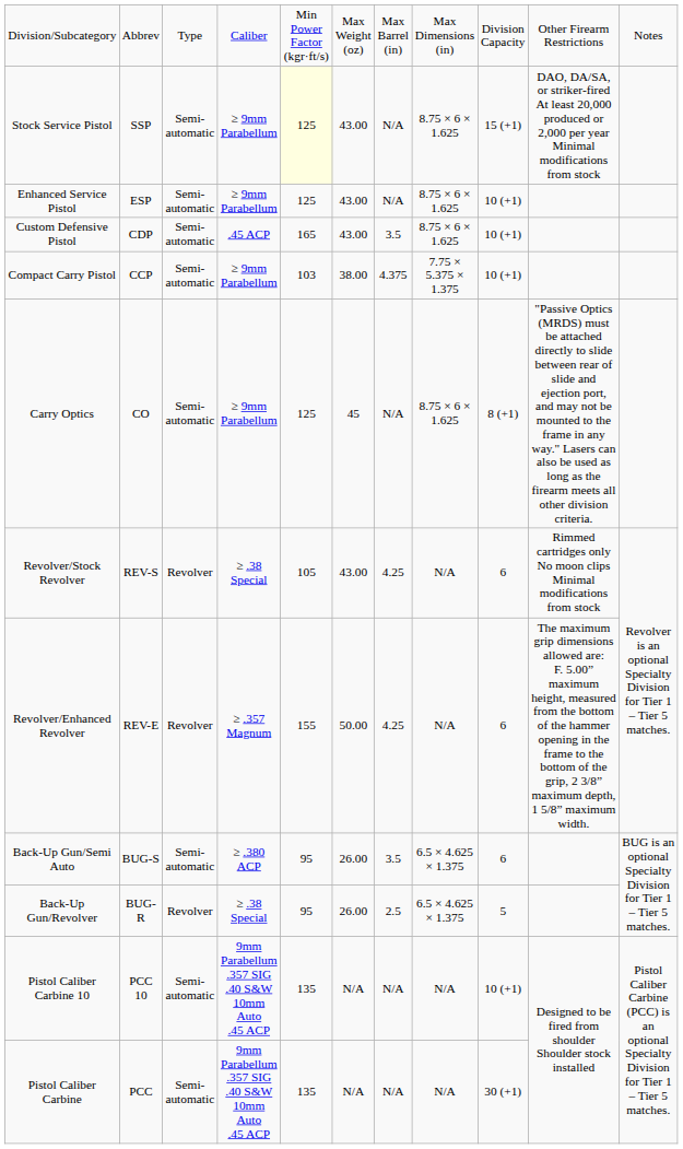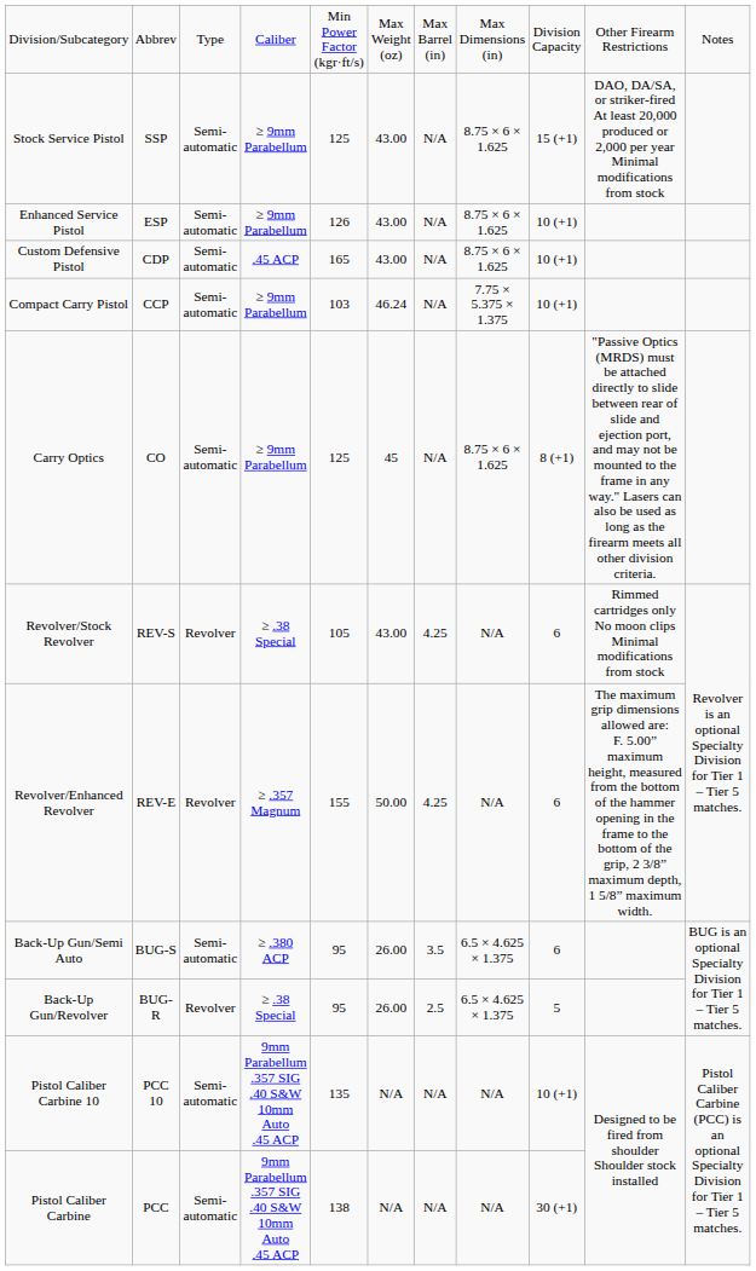Stock Service Pistol | column 5: lightyellow background -> no background
Enhanced Service Pistol | column 5: 125 -> 126
Custom Defensive Pistol | column 7: 3.5 -> N/A
Compact Carry Pistol | column 6: 38.00 -> 46.24
Compact Carry Pistol | column 7: 4.375 -> N/A
Pistol Caliber Carbine | column 5: 135 -> 138
